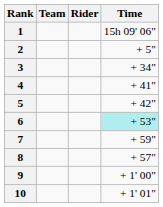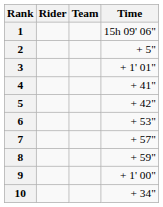columns swapped: Rider <-> Team
3 | Time: + 34" -> + 1' 01"
6 | Time: paleturquoise background -> no background
7 | Time: + 59" -> + 57"
8 | Time: + 57" -> + 59"
10 | Time: + 1' 01" -> + 34"
